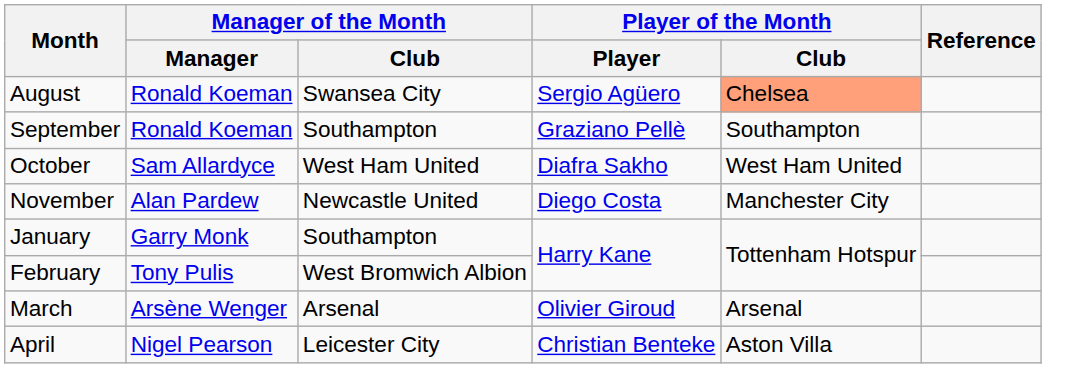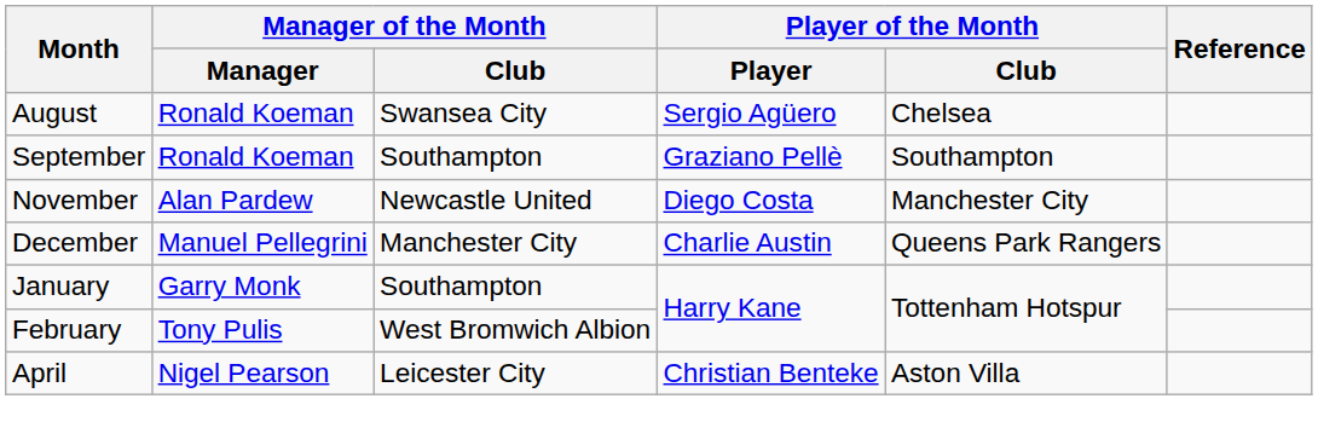August | Player of the Month / Club: lightsalmon background -> no background
- row: October | Sam Allardyce | West Ham United | Diafra Sakho | West Ham United
+ row: December | Manuel Pellegrini | Manchester City | Charlie Austin | Queens Park Rangers
- row: March | Arsène Wenger | Arsenal | Olivier Giroud | Arsenal
